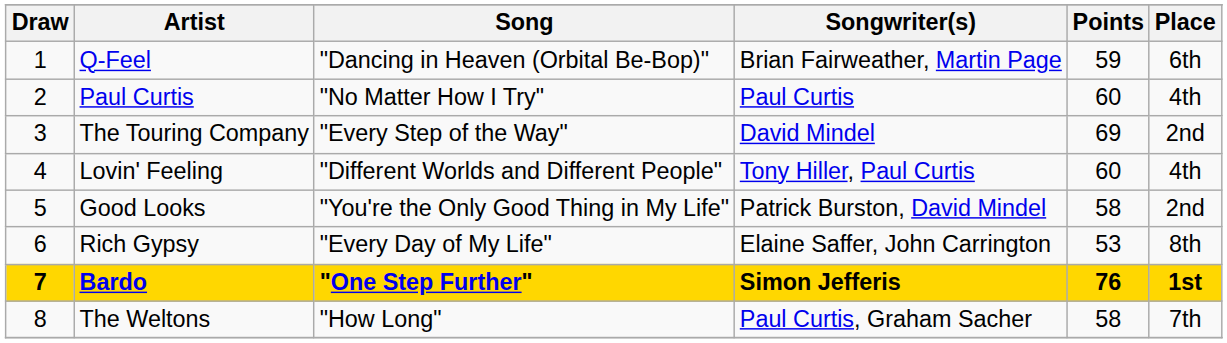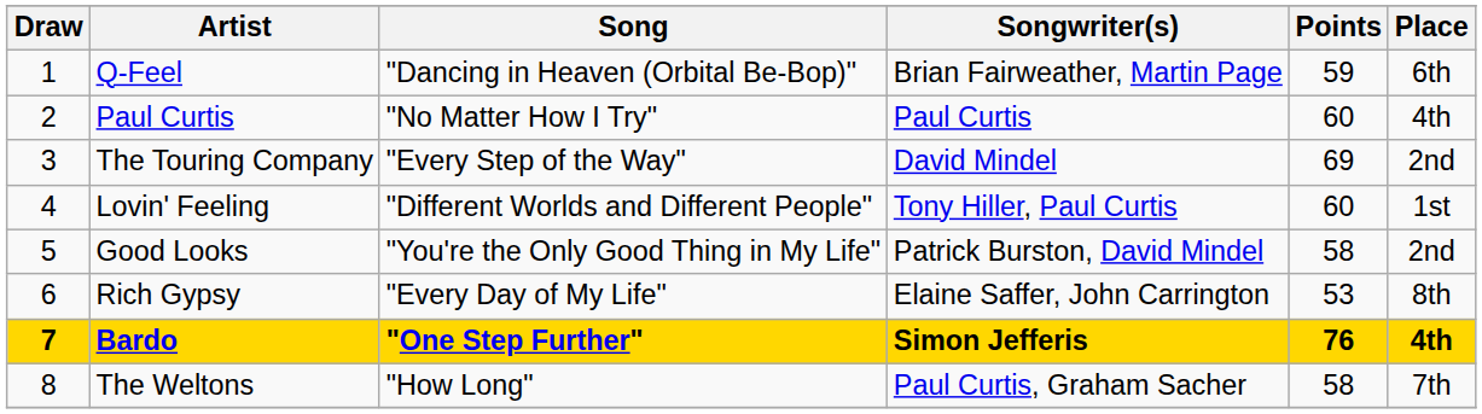Lovin' Feeling | Place: 4th -> 1st
Bardo | Place: 1st -> 4th
